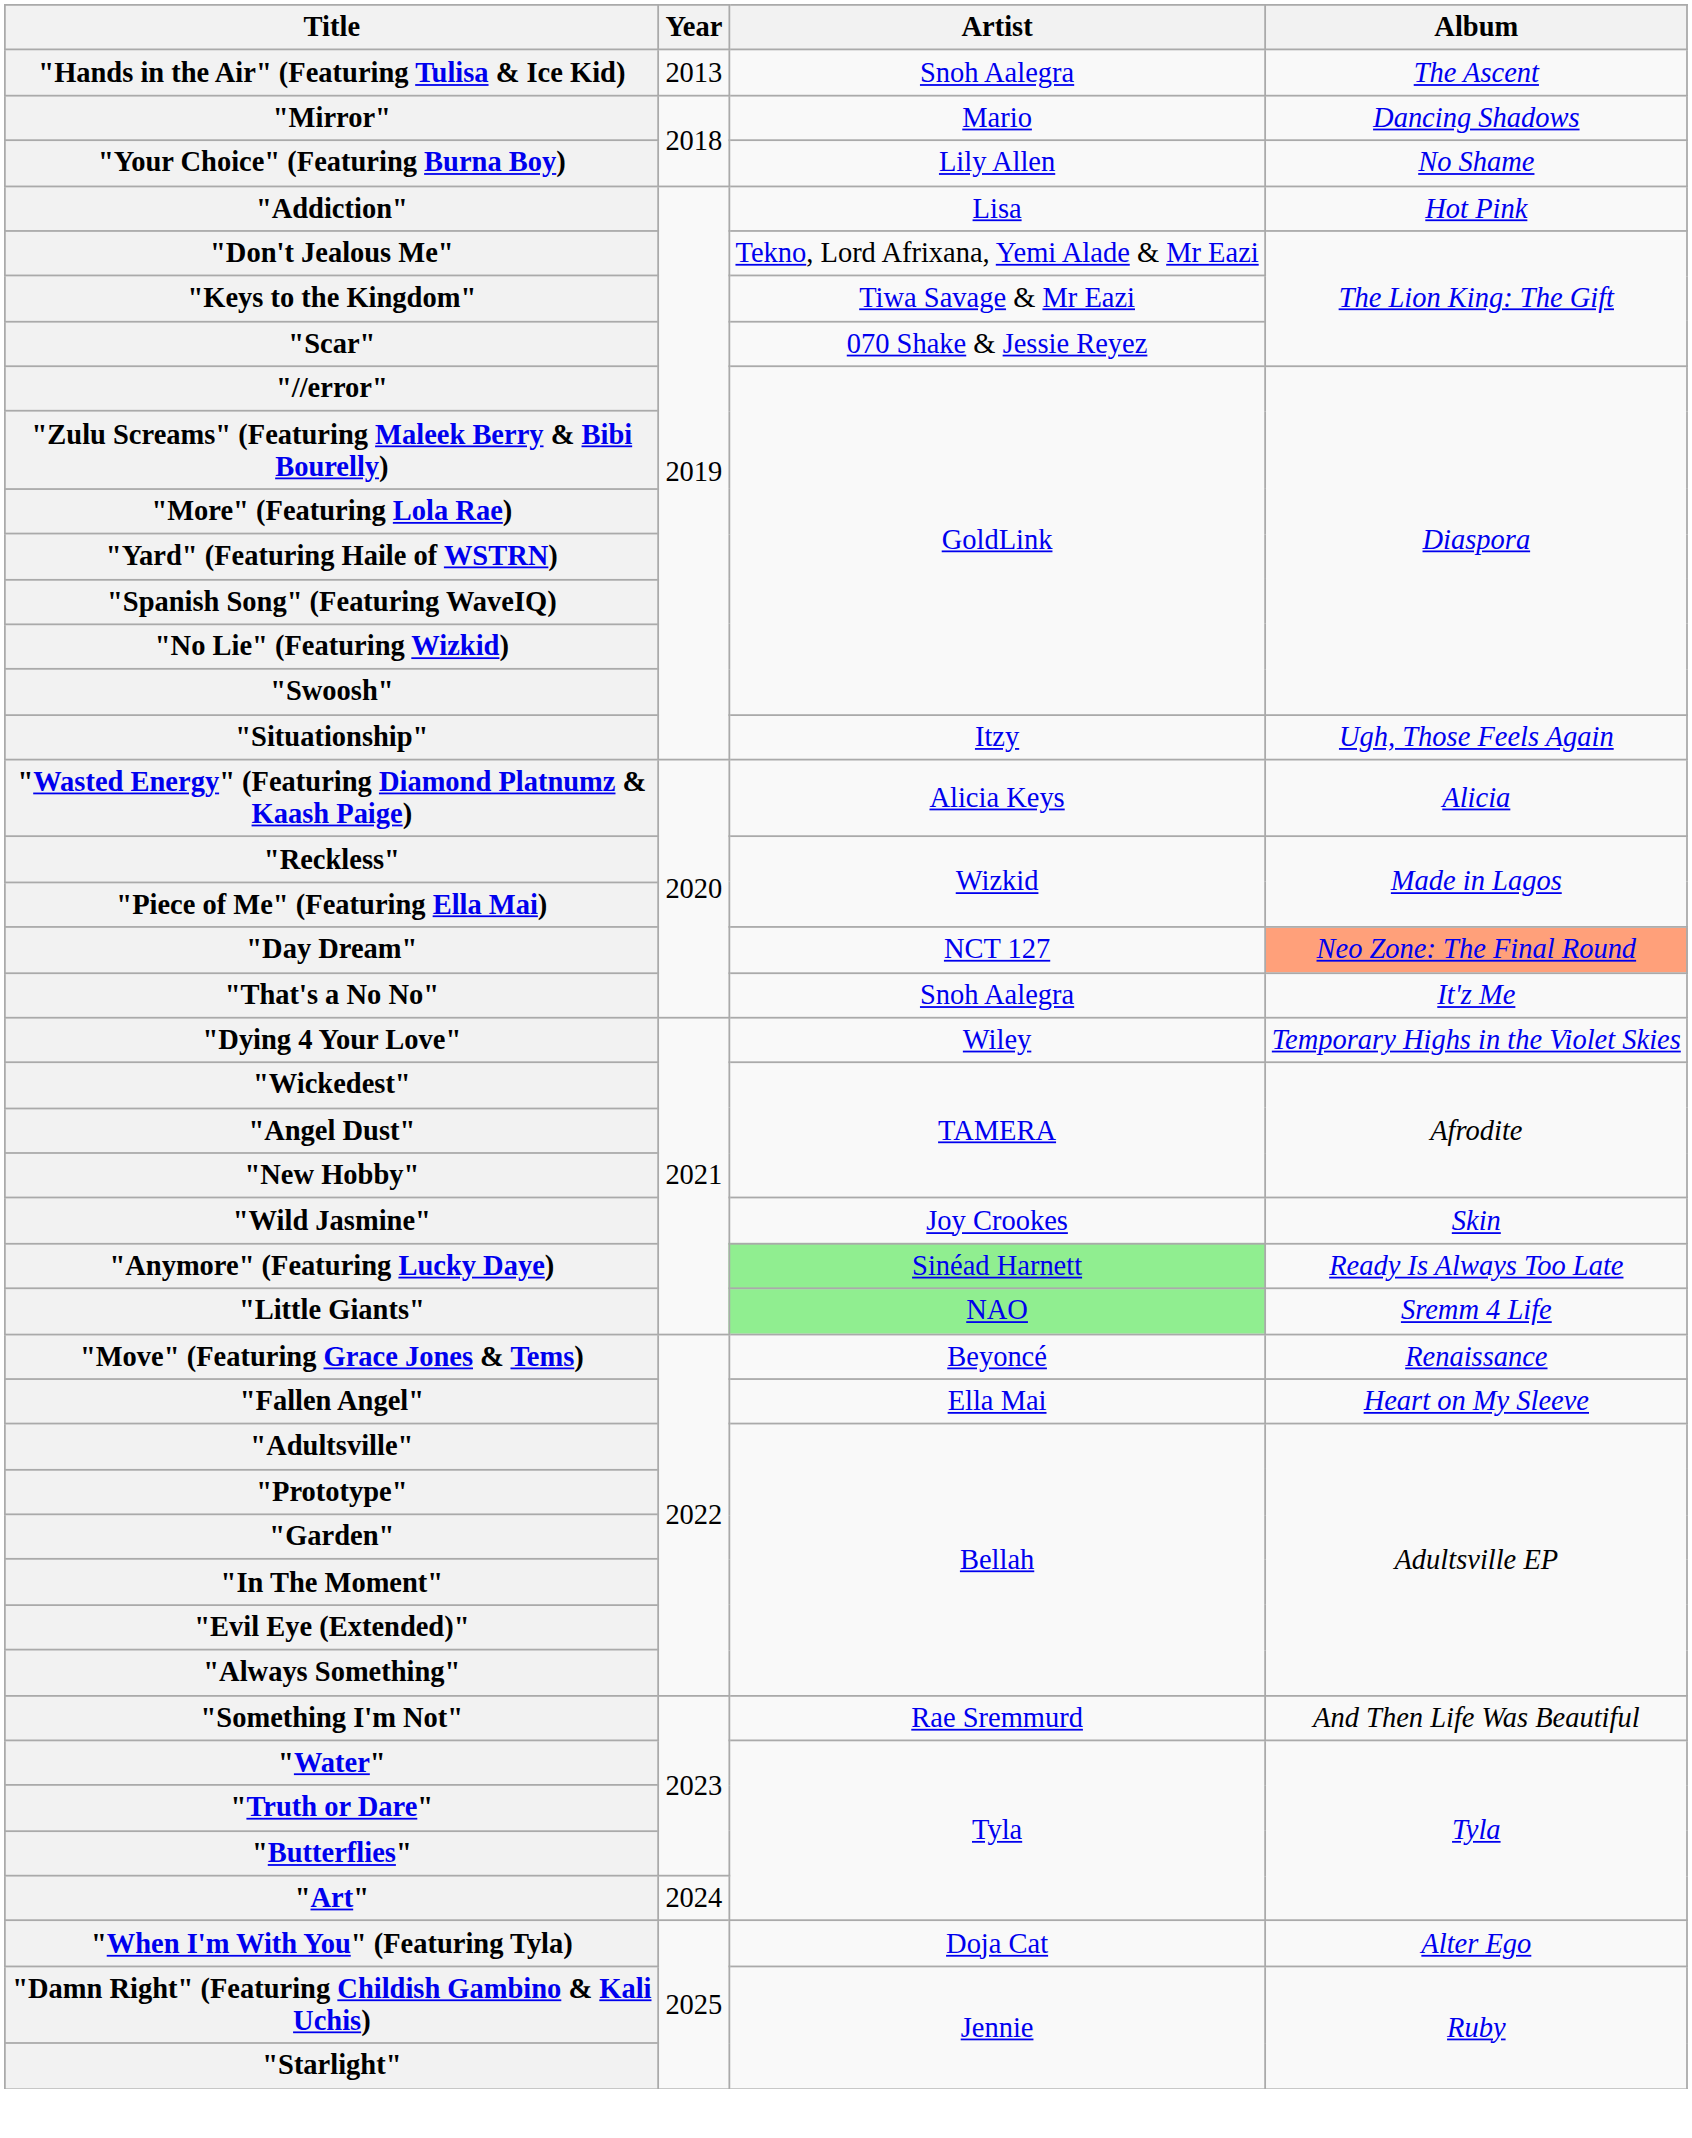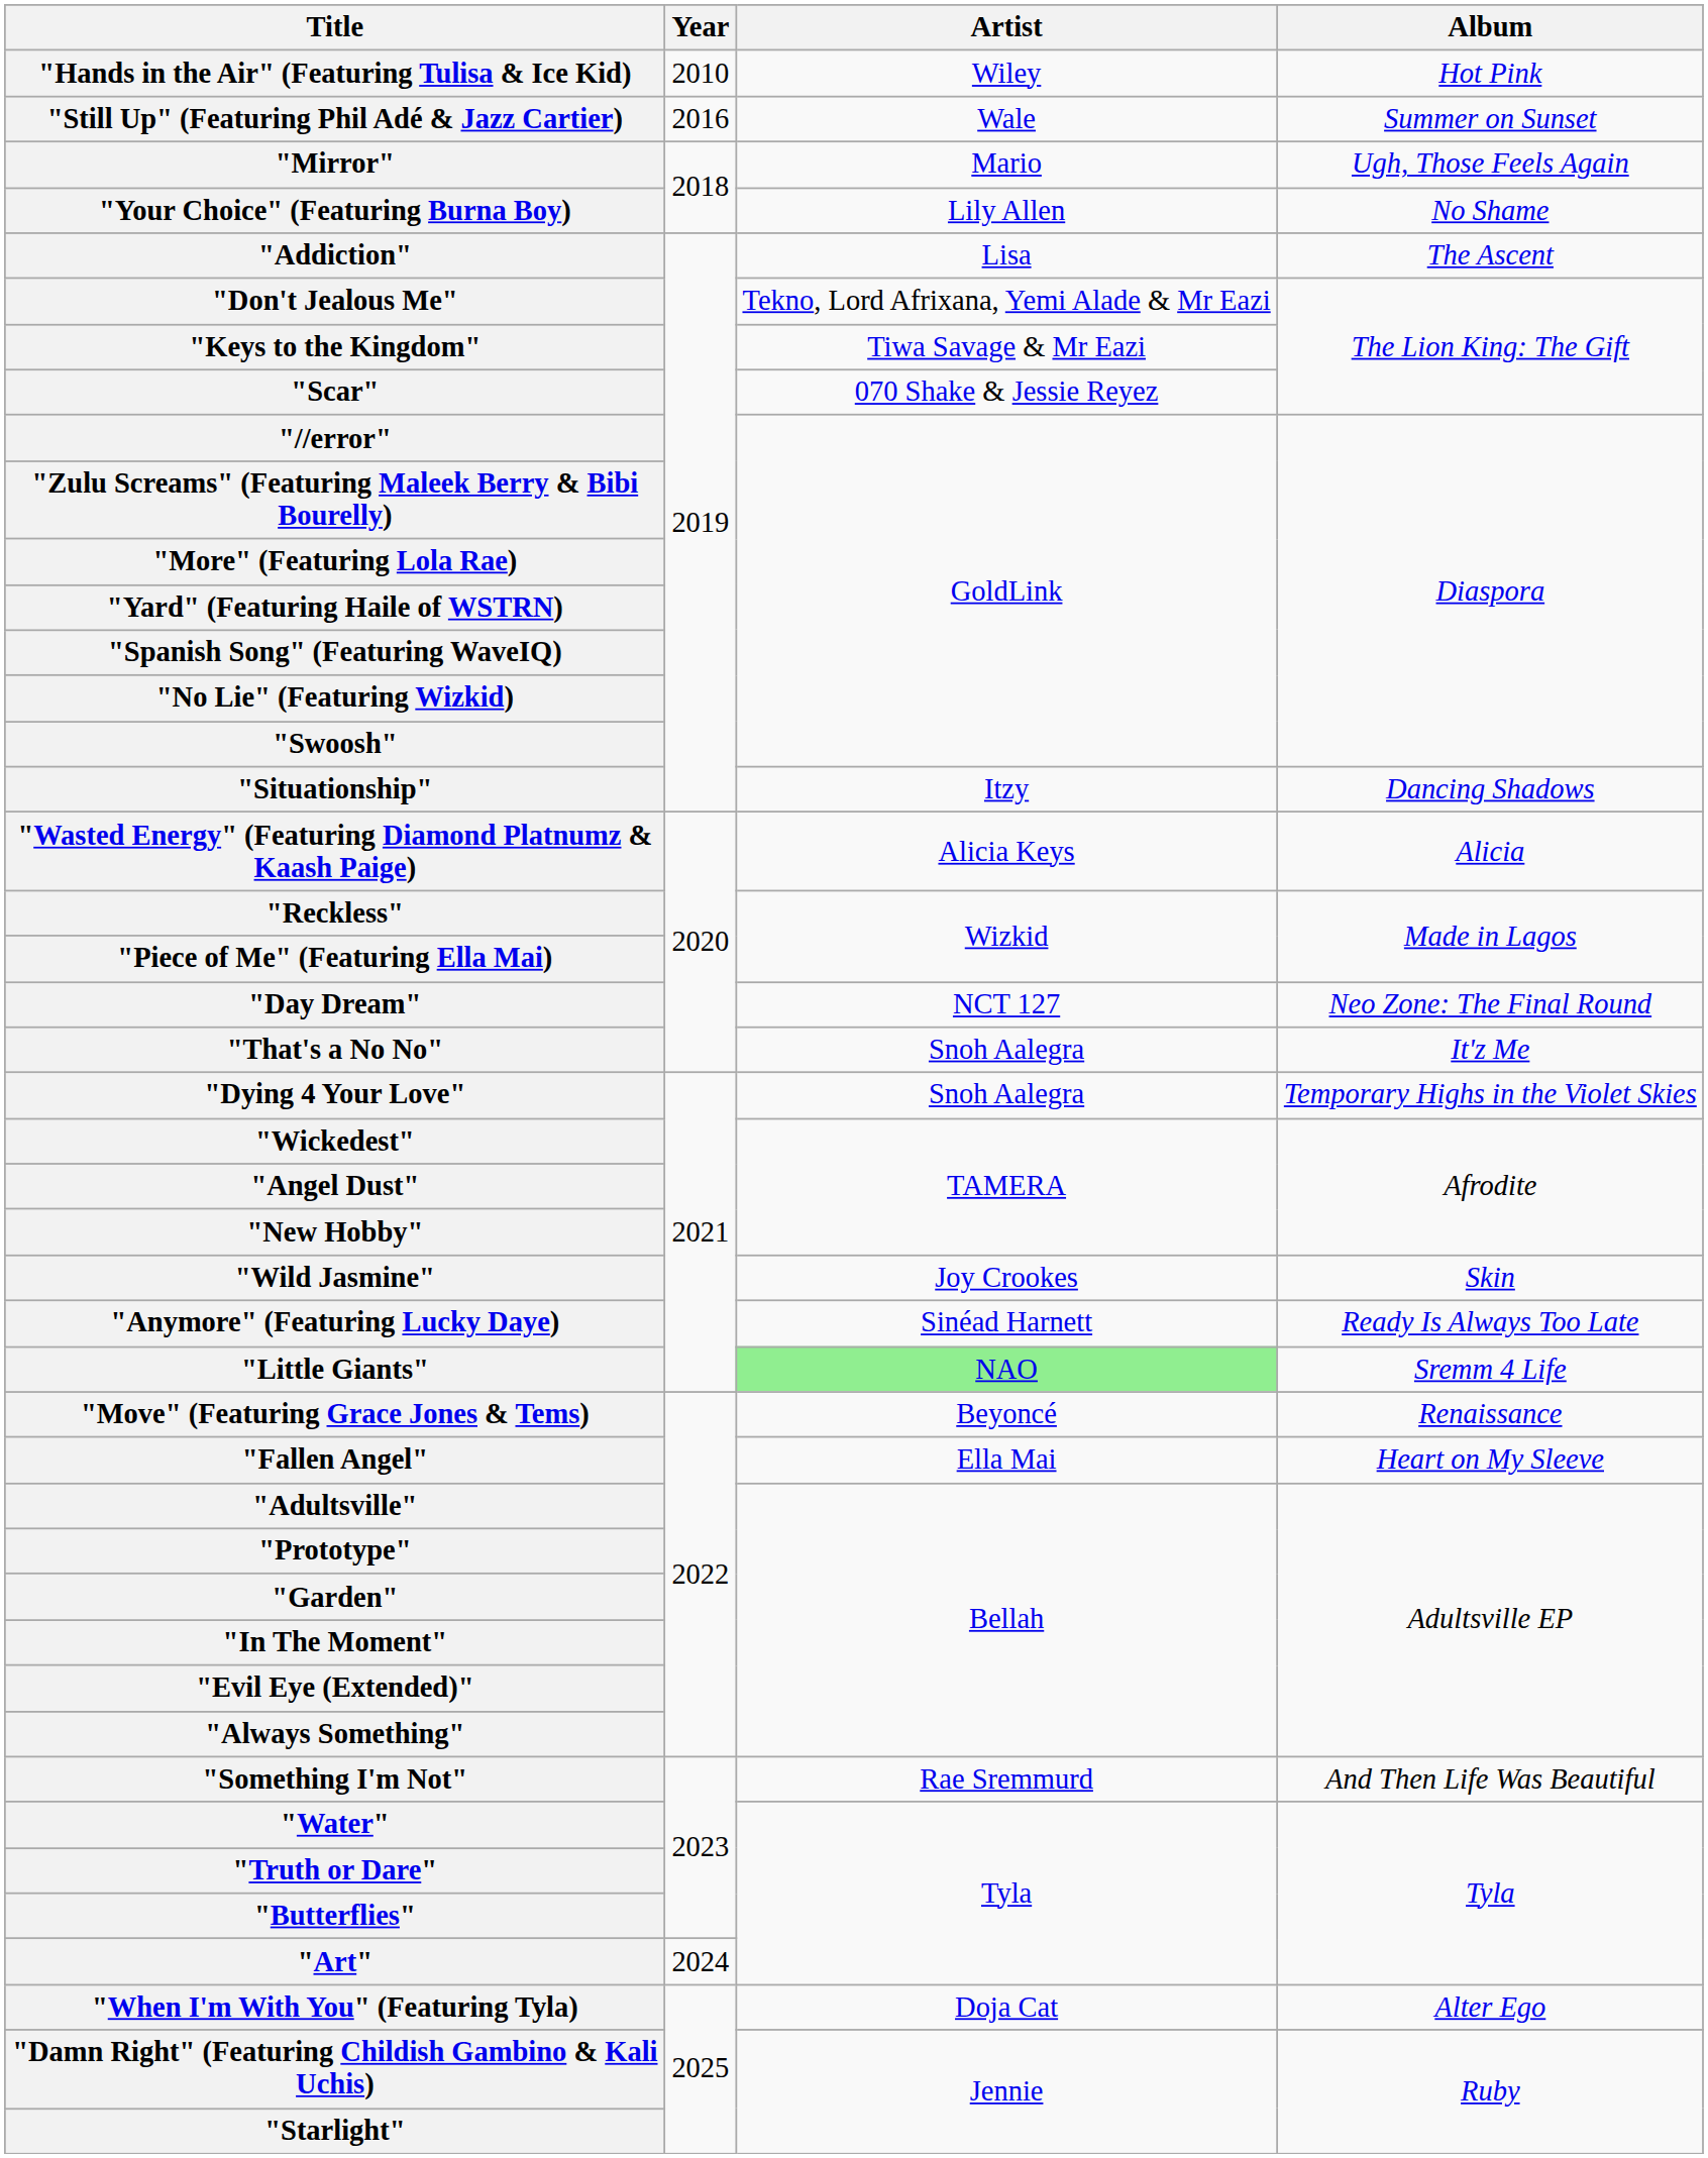"Hands in the Air" (Featuring Tulisa & Ice Kid) | Year: 2013 -> 2010
"Hands in the Air" (Featuring Tulisa & Ice Kid) | Artist: Snoh Aalegra -> Wiley
"Hands in the Air" (Featuring Tulisa & Ice Kid) | Album: The Ascent -> Hot Pink
+ row: "Still Up" (Featuring Phil Adé & Jazz Cartier) | 2016 | Wale | Summer on Sunset
"Mirror" | Album: Dancing Shadows -> Ugh, Those Feels Again
"Addiction" | Album: Hot Pink -> The Ascent
"Situationship" | Album: Ugh, Those Feels Again -> Dancing Shadows
"Day Dream" | Album: lightsalmon background -> no background
"Dying 4 Your Love" | Artist: Wiley -> Snoh Aalegra
"Anymore" (Featuring Lucky Daye) | Artist: lightgreen background -> no background
